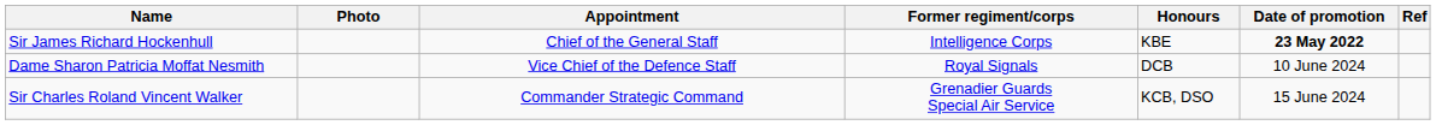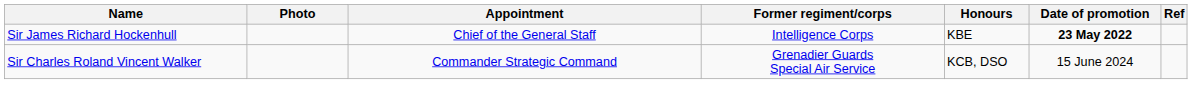- row: Dame Sharon Patricia Moffat Nesmith | Vice Chief of the Defence Staff | Royal Signals | DCB | 10 June 2024
